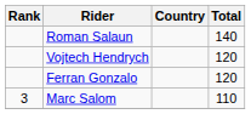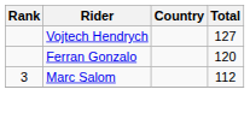- row: Roman Salaun | 140
Vojtech Hendrych | Total: 120 -> 127
Marc Salom | Total: 110 -> 112
